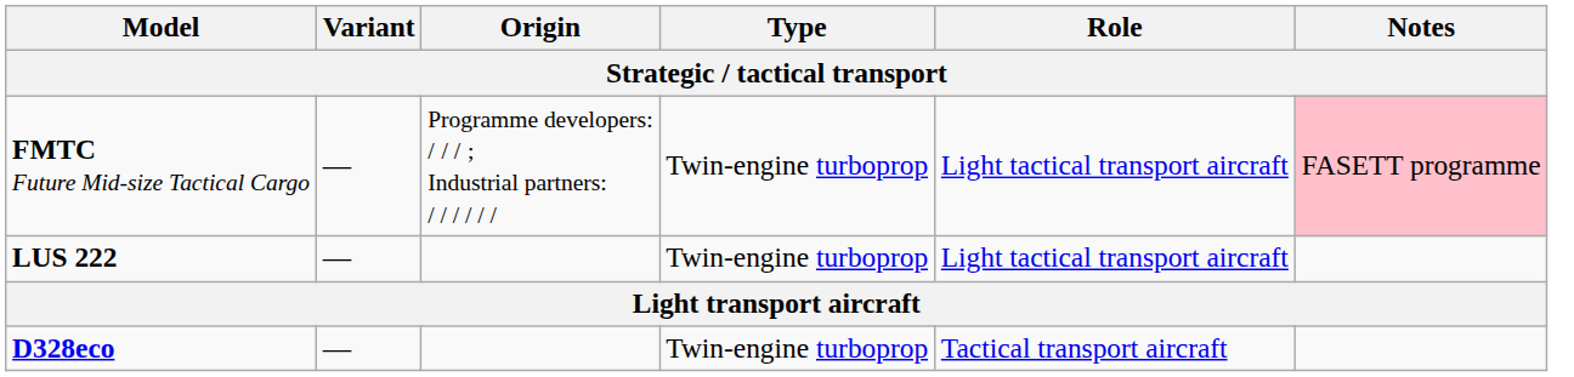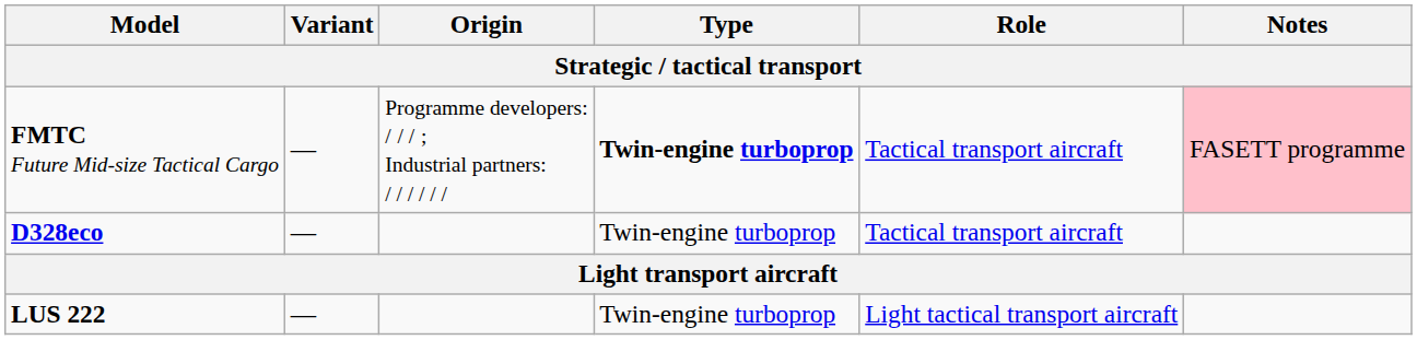FMTC Future Mid-size Tactical Cargo | Type: normal -> bold
FMTC Future Mid-size Tactical Cargo | Role: Light tactical transport aircraft -> Tactical transport aircraft
rows swapped: D328eco <-> LUS 222
